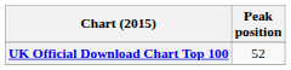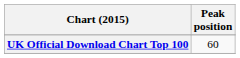UK Official Download Chart Top 100 | Peak position: 52 -> 60
